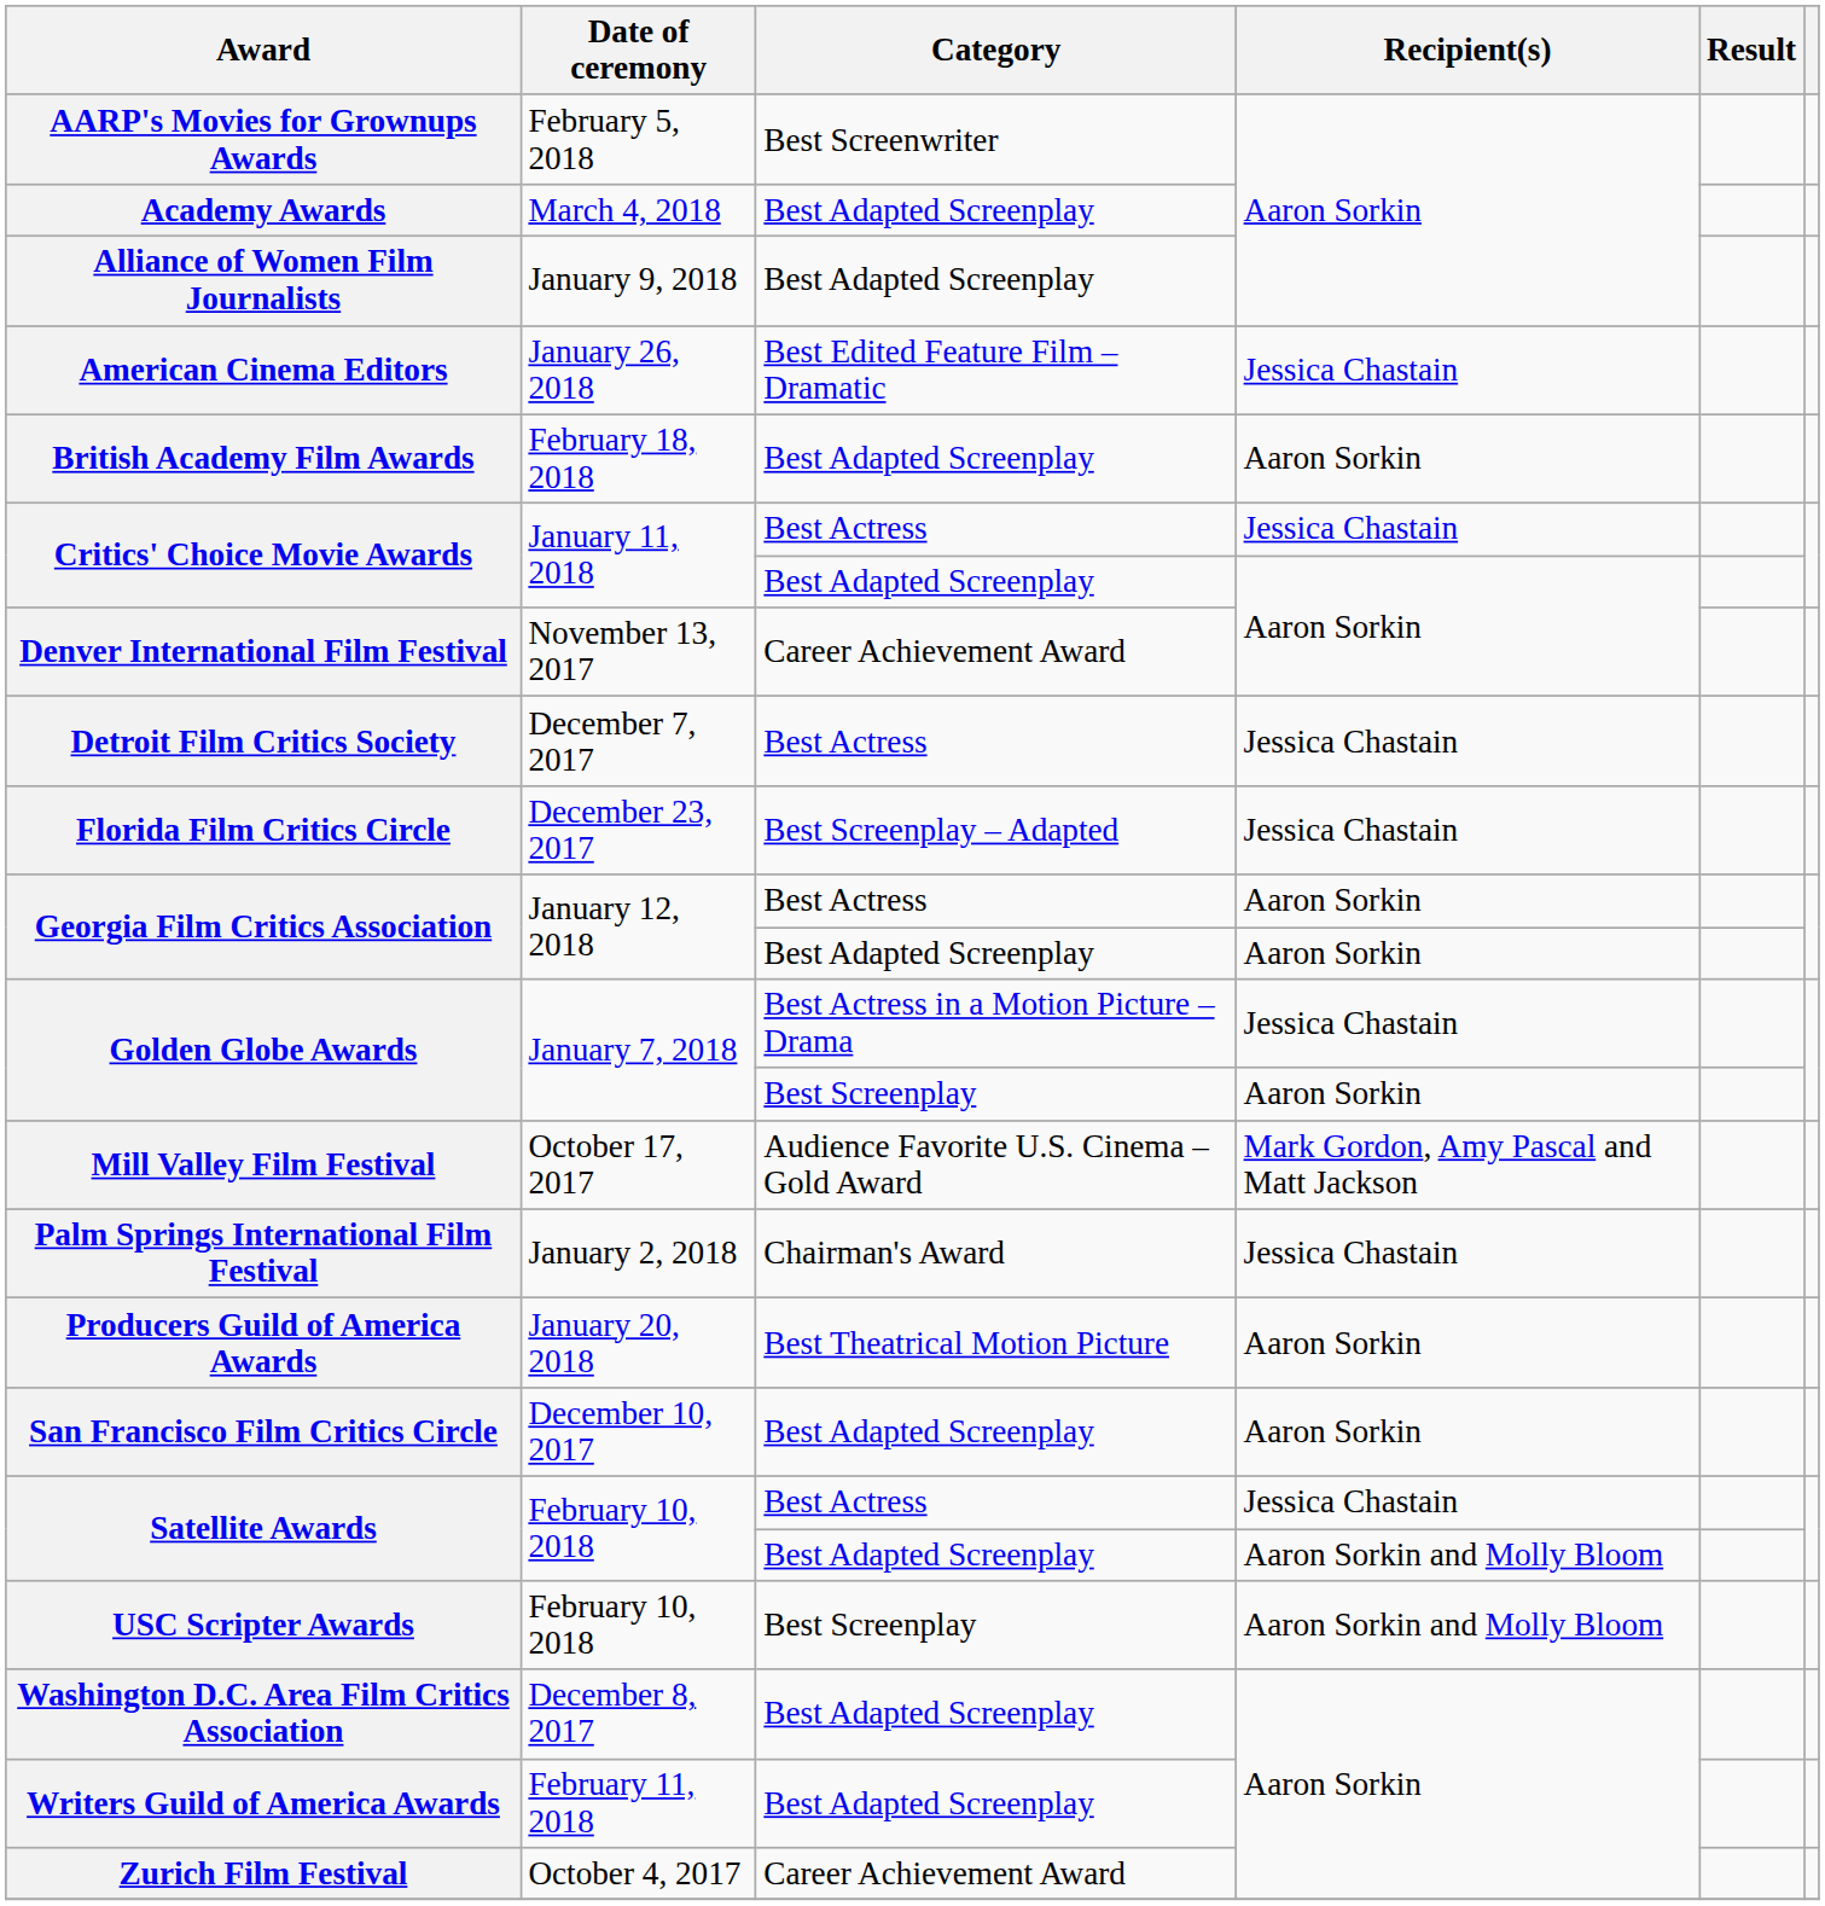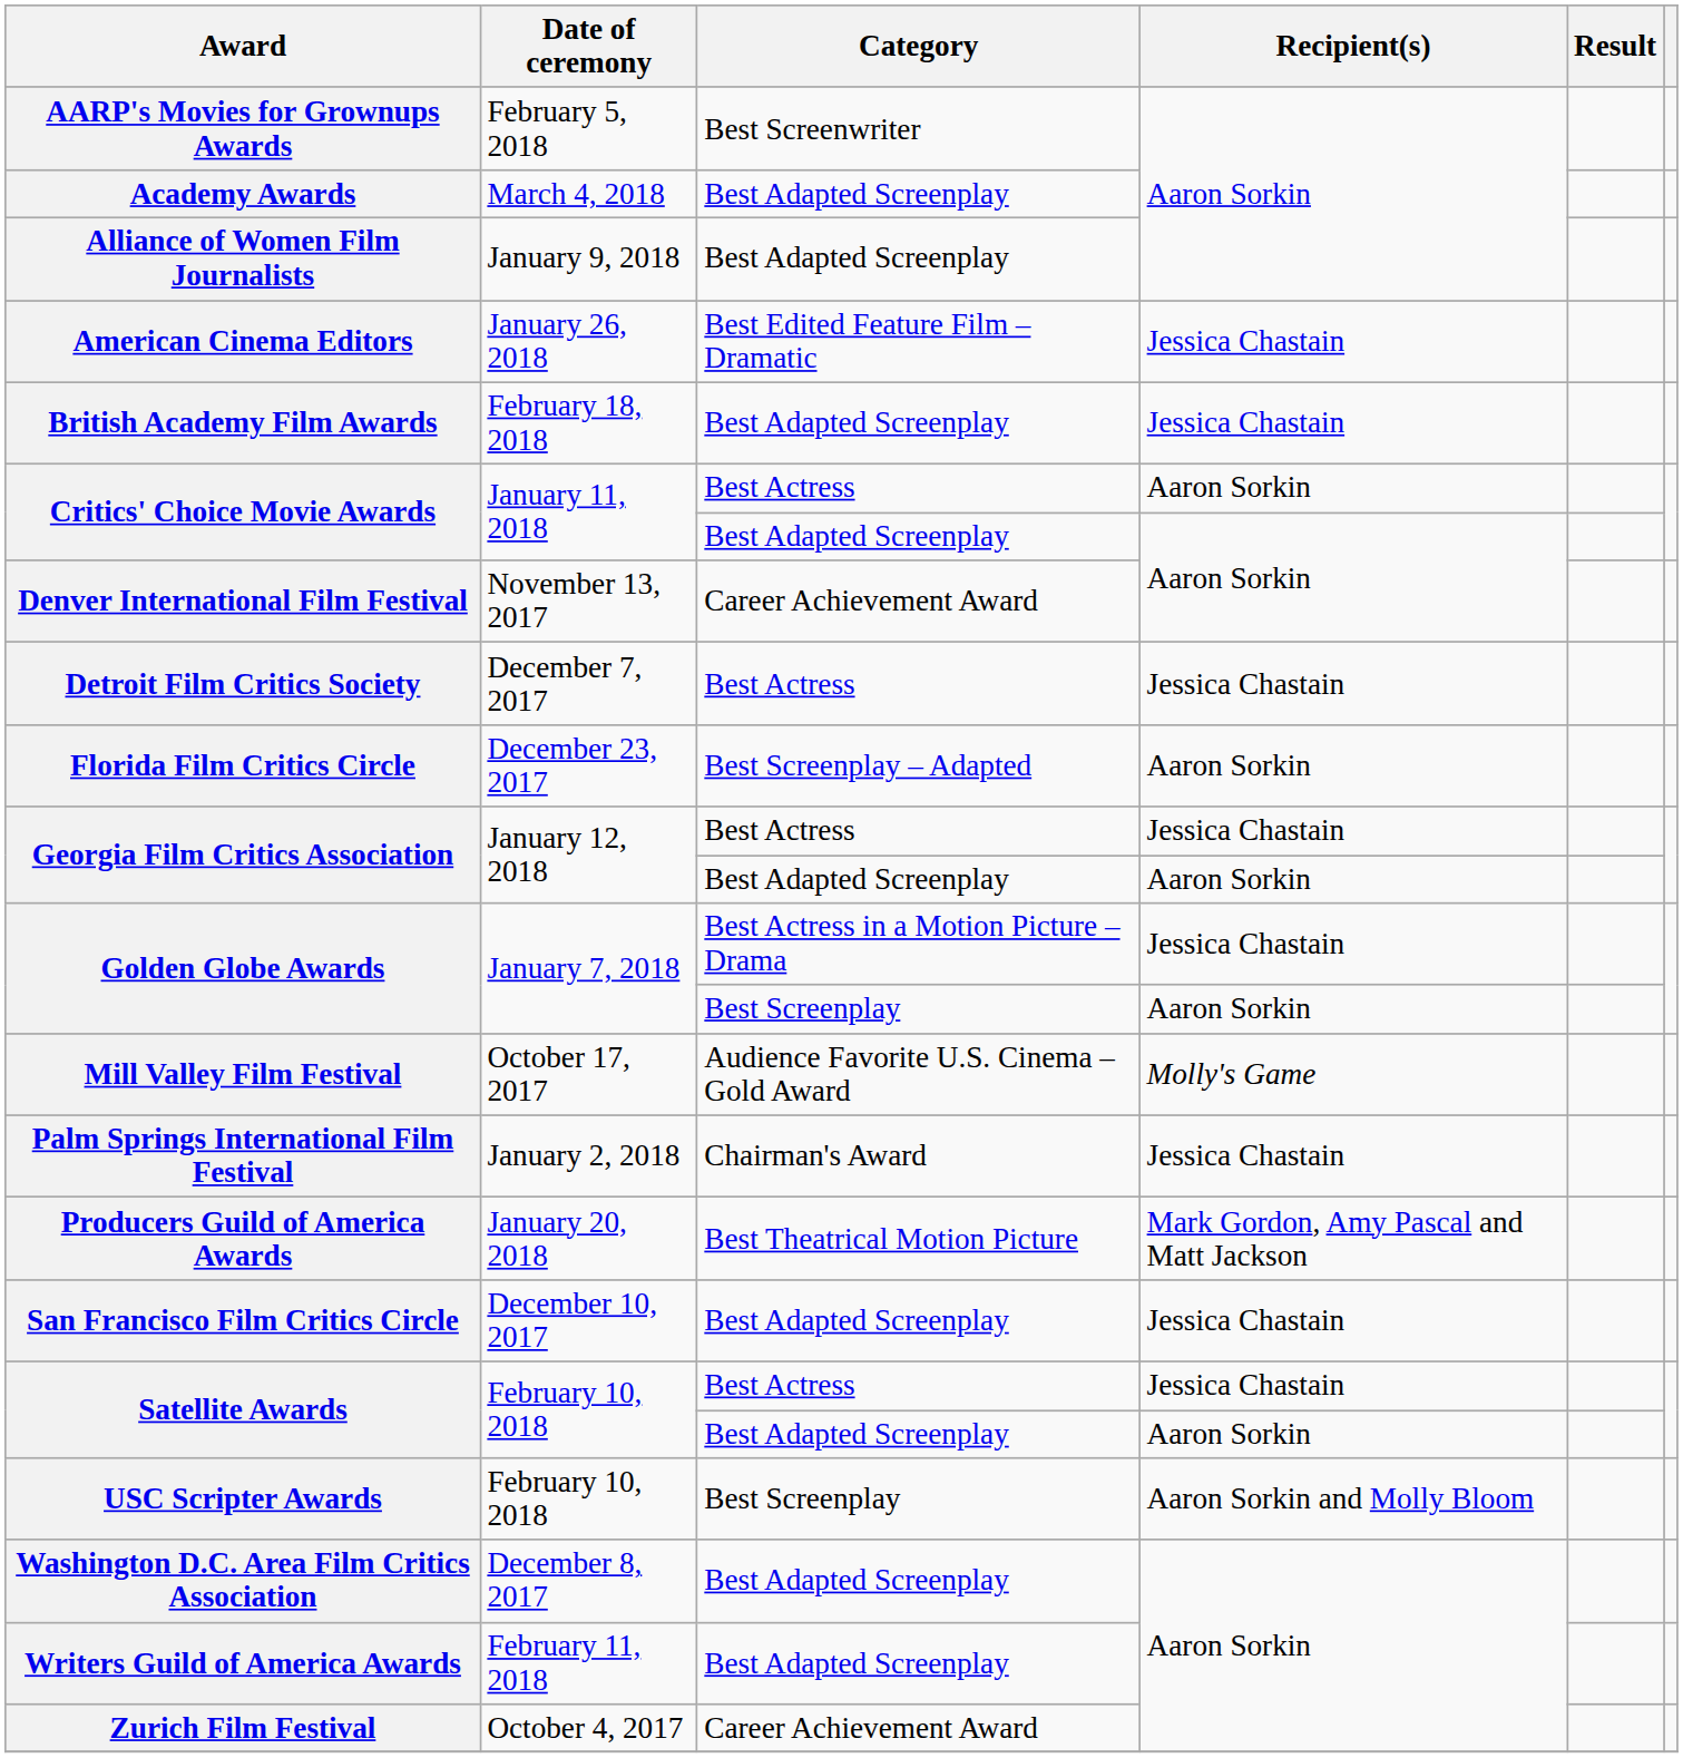British Academy Film Awards | Recipient(s): Aaron Sorkin -> Jessica Chastain
Critics' Choice Movie Awards / Best Actress | Recipient(s): Jessica Chastain -> Aaron Sorkin
Florida Film Critics Circle | Recipient(s): Jessica Chastain -> Aaron Sorkin
Georgia Film Critics Association / Best Actress | Recipient(s): Aaron Sorkin -> Jessica Chastain
Mill Valley Film Festival | Recipient(s): Mark Gordon, Amy Pascal and Matt Jackson -> Molly's Game
Producers Guild of America Awards | Recipient(s): Aaron Sorkin -> Mark Gordon, Amy Pascal and Matt Jackson
San Francisco Film Critics Circle | Recipient(s): Aaron Sorkin -> Jessica Chastain
Satellite Awards / Best Adapted Screenplay | Recipient(s): Aaron Sorkin and Molly Bloom -> Aaron Sorkin
